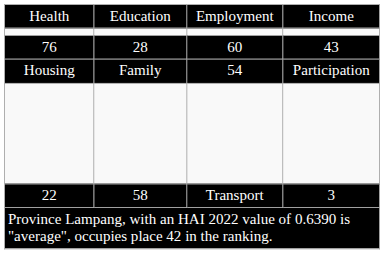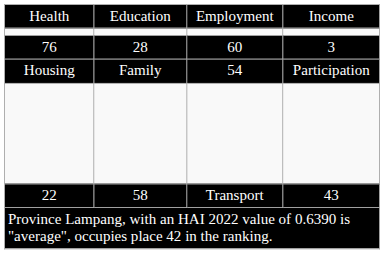76 | column 4: 43 -> 3
22 | column 4: 3 -> 43
